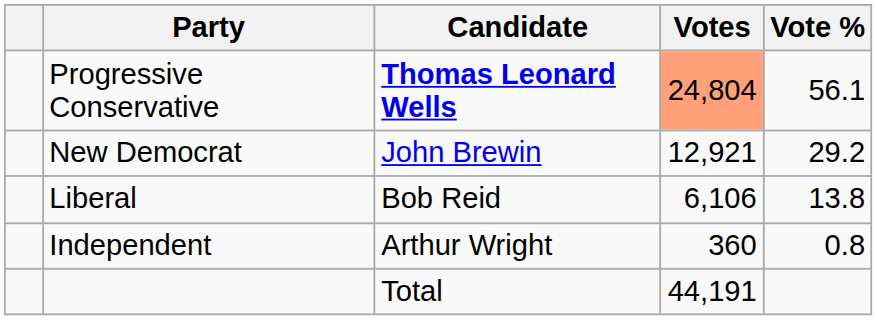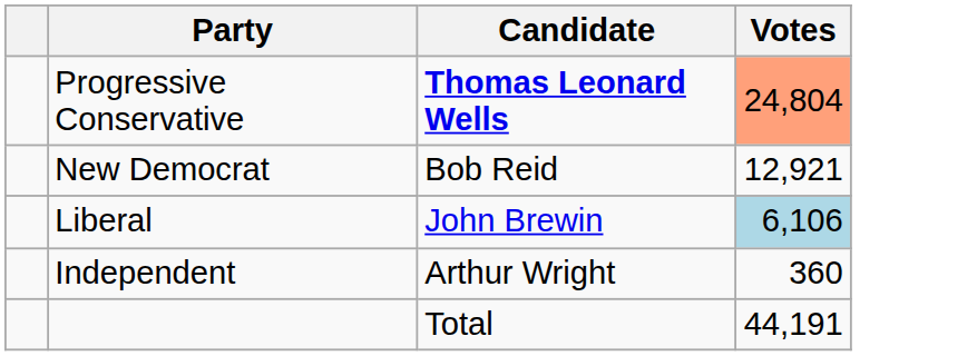- column: Vote % | 56.1 | 29.2 | 13.8 | 0.8
New Democrat | Candidate: John Brewin -> Bob Reid
Liberal | Candidate: Bob Reid -> John Brewin
Liberal | Votes: no background -> lightblue background
